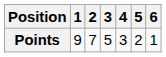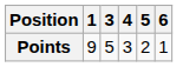- column: 2 | 7
